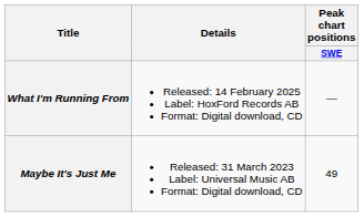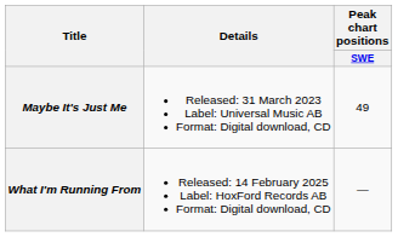rows swapped: Maybe It's Just Me <-> What I'm Running From
